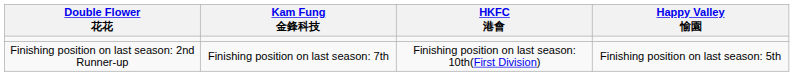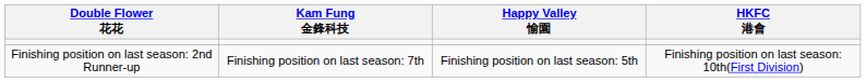columns swapped: Happy Valley 愉園 <-> HKFC 港會
